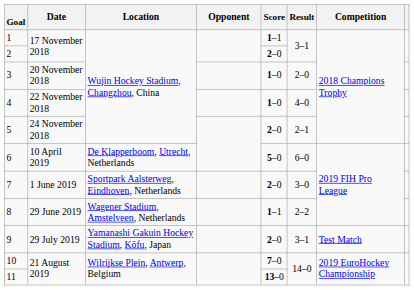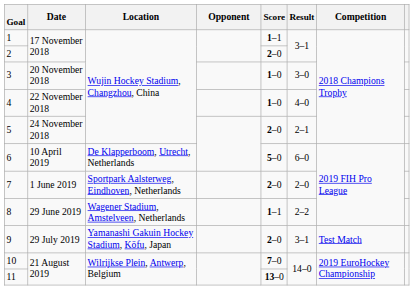3 | Result: 2–0 -> 3–0
7 | Result: 3–0 -> 2–0
